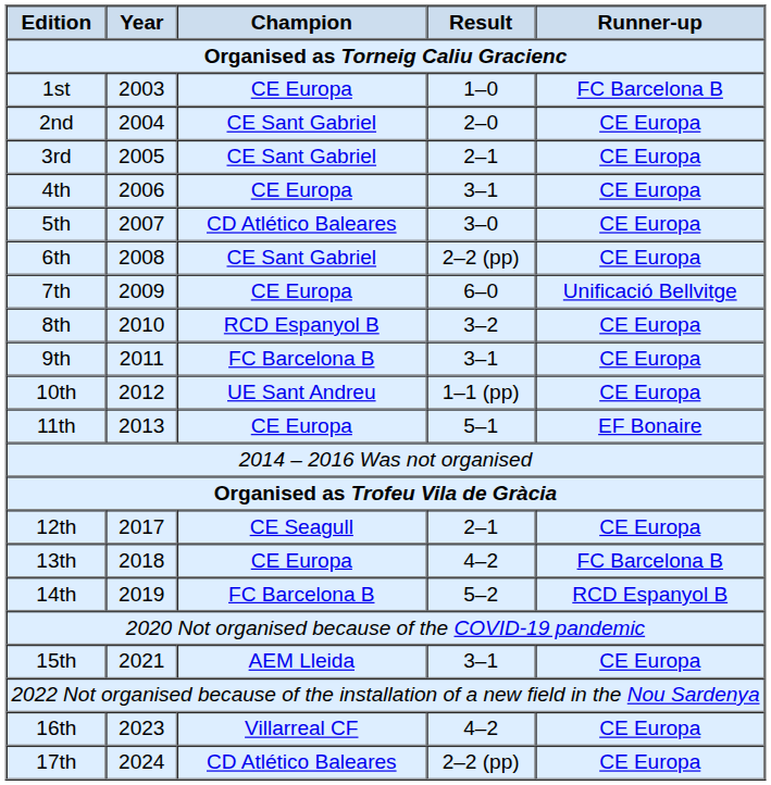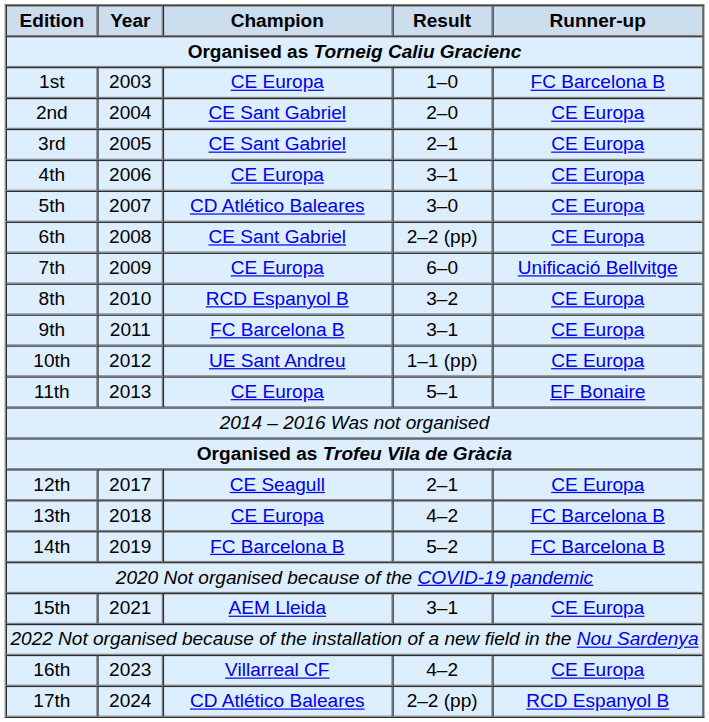14th | Runner-up: RCD Espanyol B -> FC Barcelona B
17th | Runner-up: CE Europa -> RCD Espanyol B
